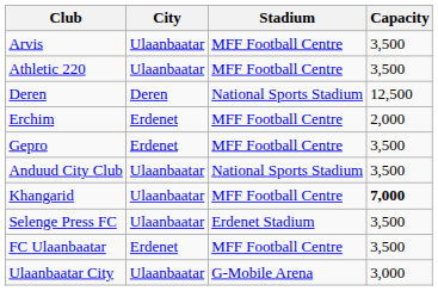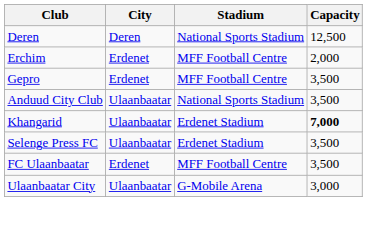- row: Arvis | Ulaanbaatar | MFF Football Centre | 3,500
- row: Athletic 220 | Ulaanbaatar | MFF Football Centre | 3,500
Khangarid | Stadium: MFF Football Centre -> Erdenet Stadium
